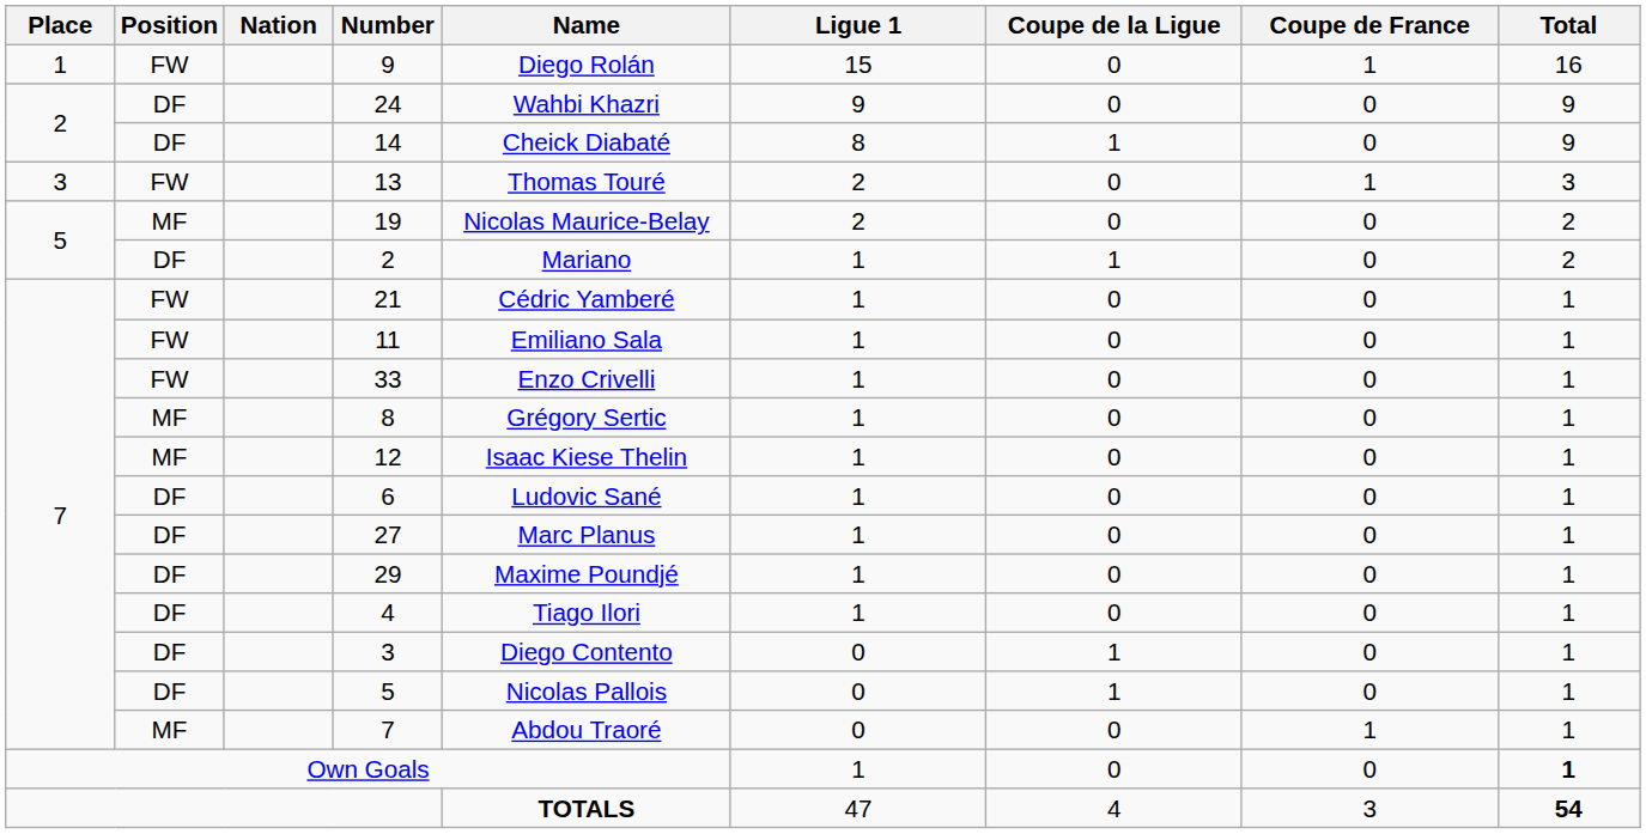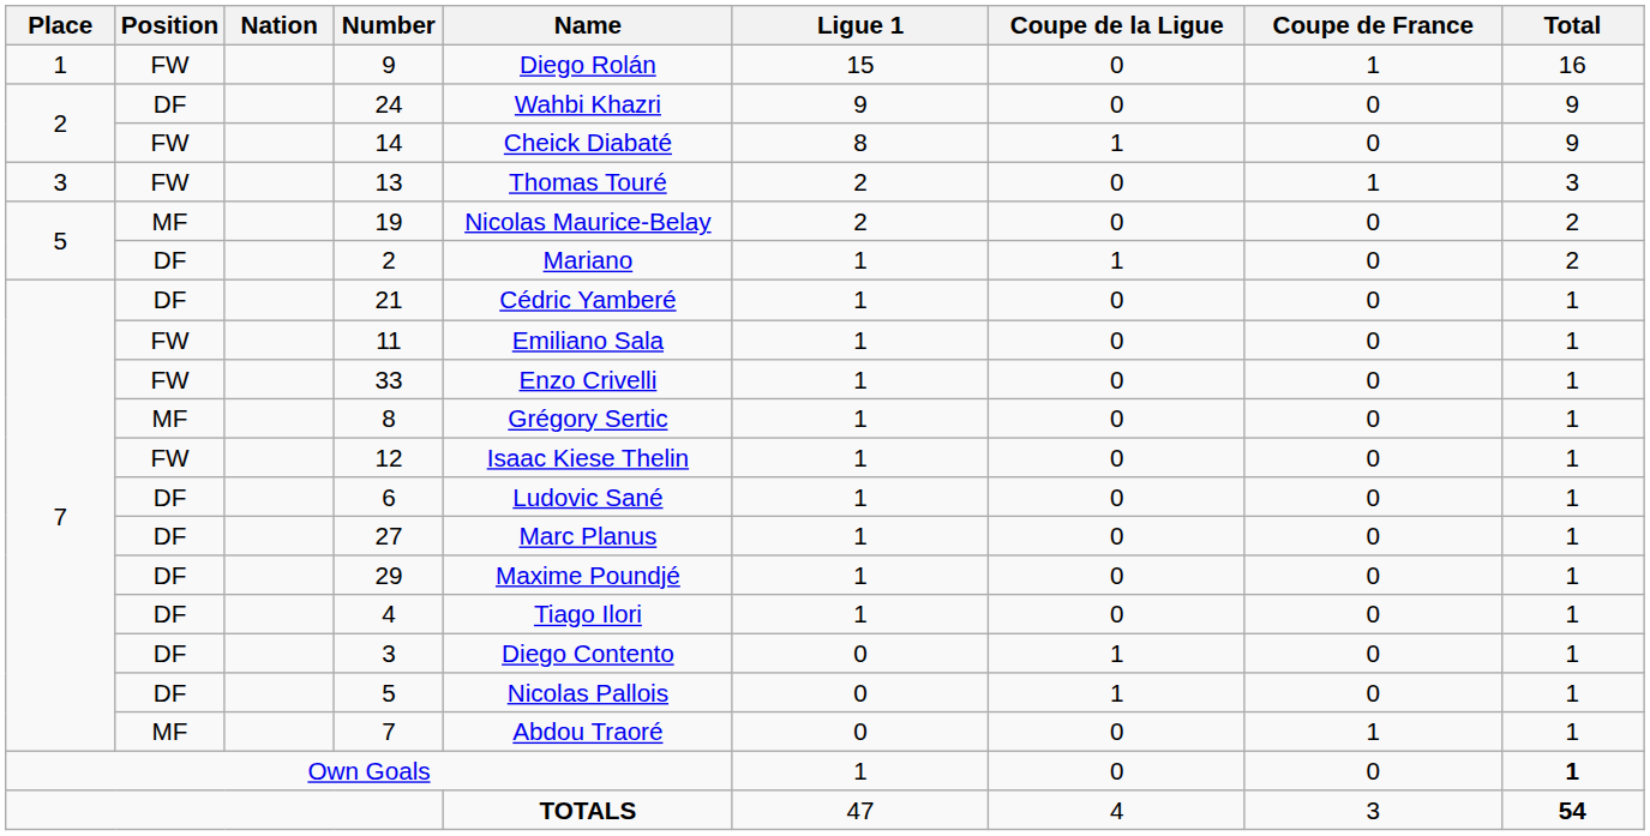14 | Position: DF -> FW
21 | Position: FW -> DF
12 | Position: MF -> FW
